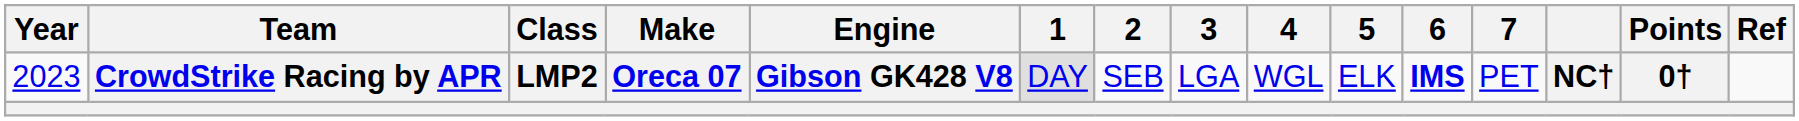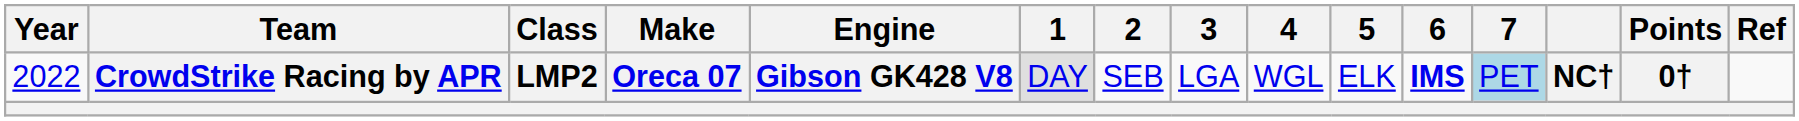CrowdStrike Racing by APR | Year: 2023 -> 2022
CrowdStrike Racing by APR | 7: no background -> lightblue background
